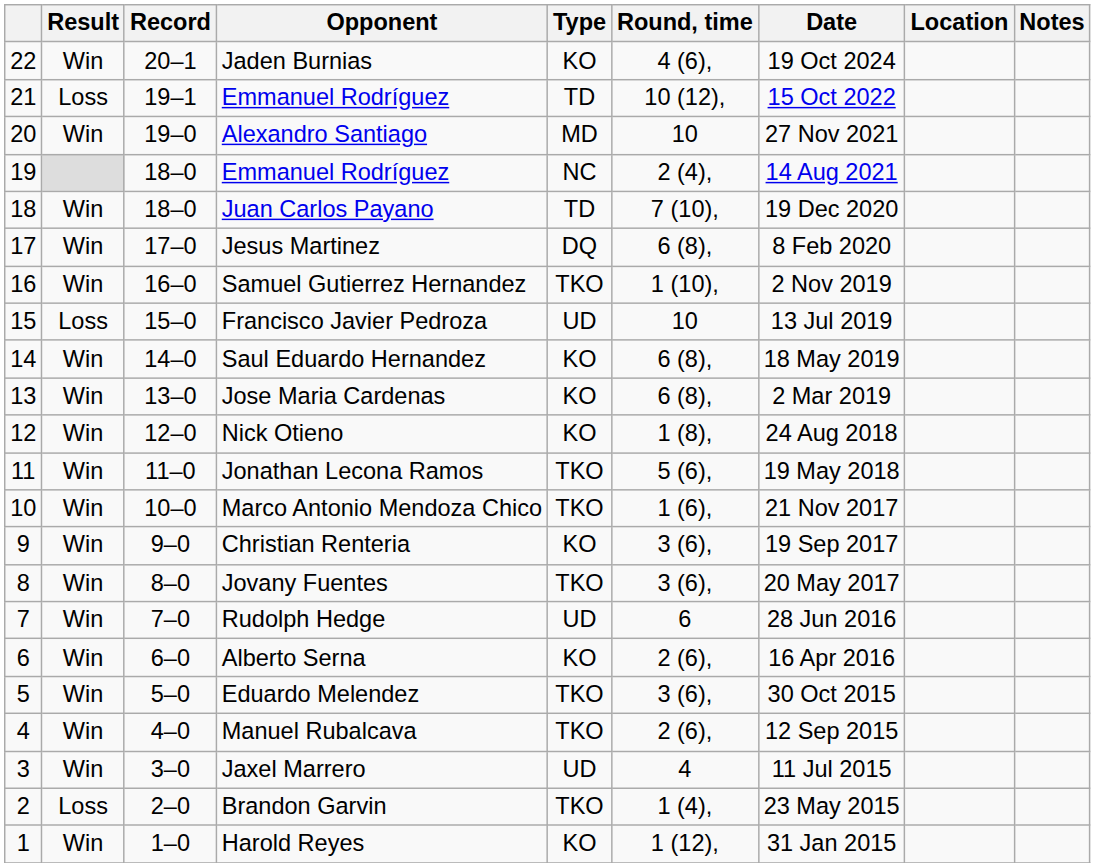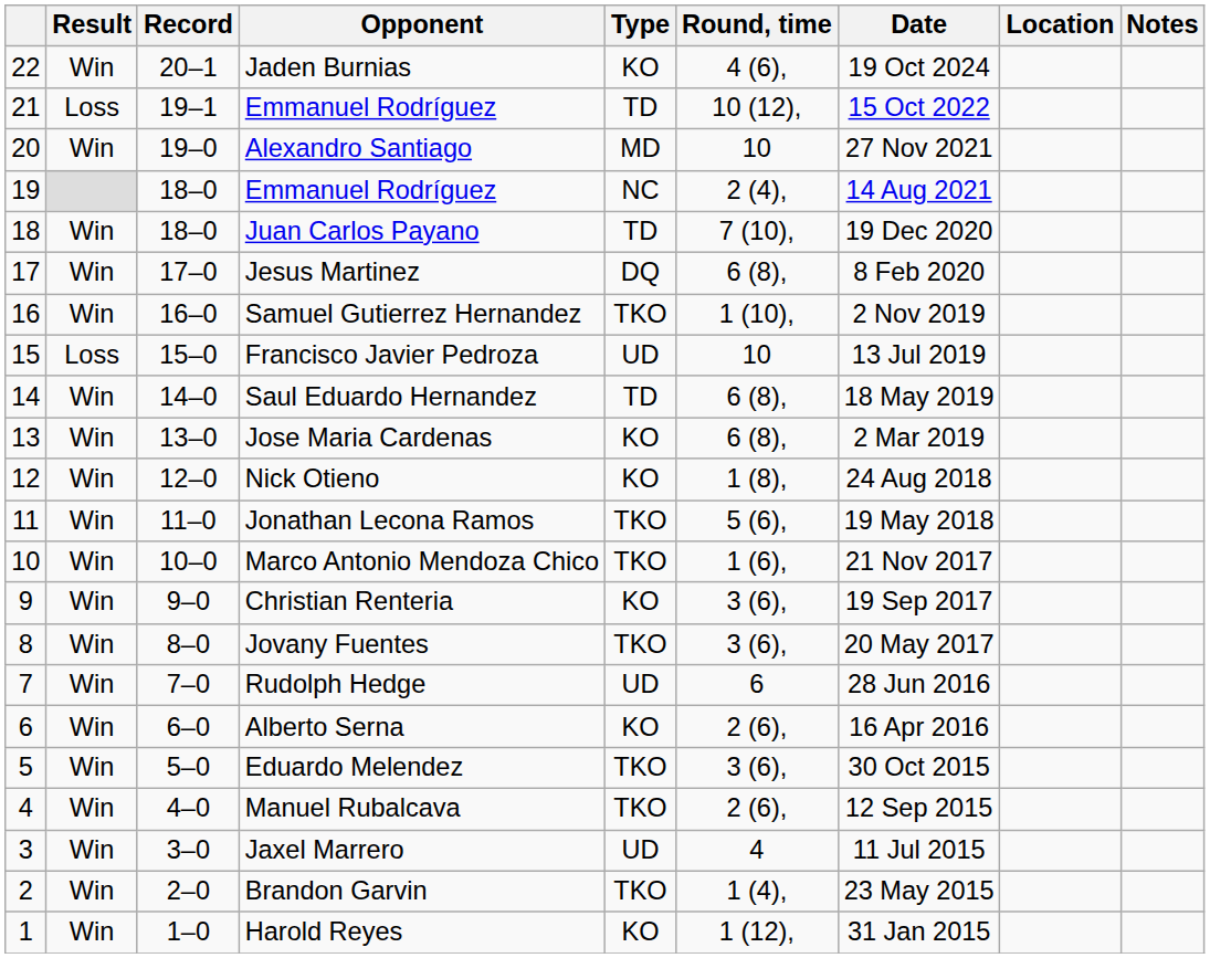Saul Eduardo Hernandez | Type: KO -> TD
Brandon Garvin | Result: Loss -> Win
